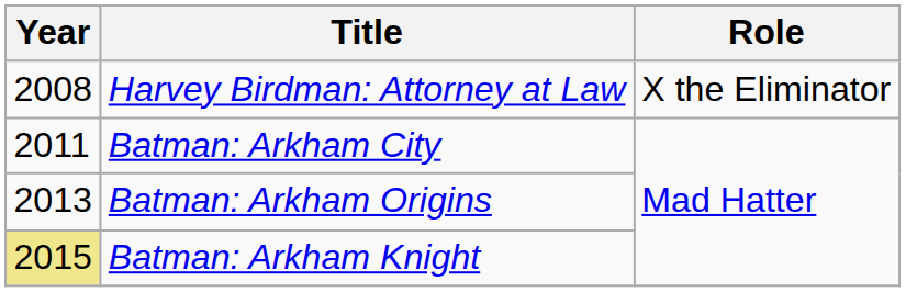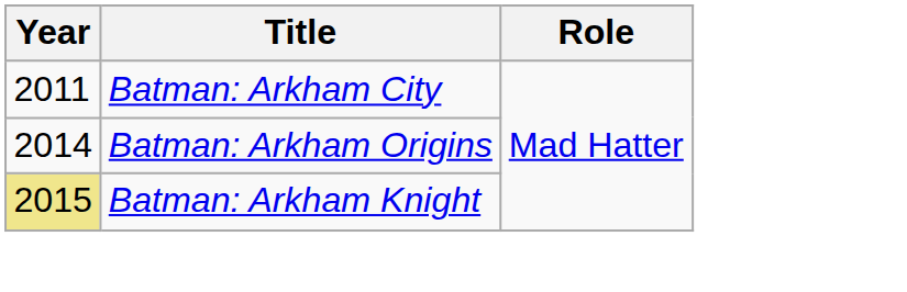- row: 2008 | Harvey Birdman: Attorney at Law | X the Eliminator
Batman: Arkham Origins | Year: 2013 -> 2014
